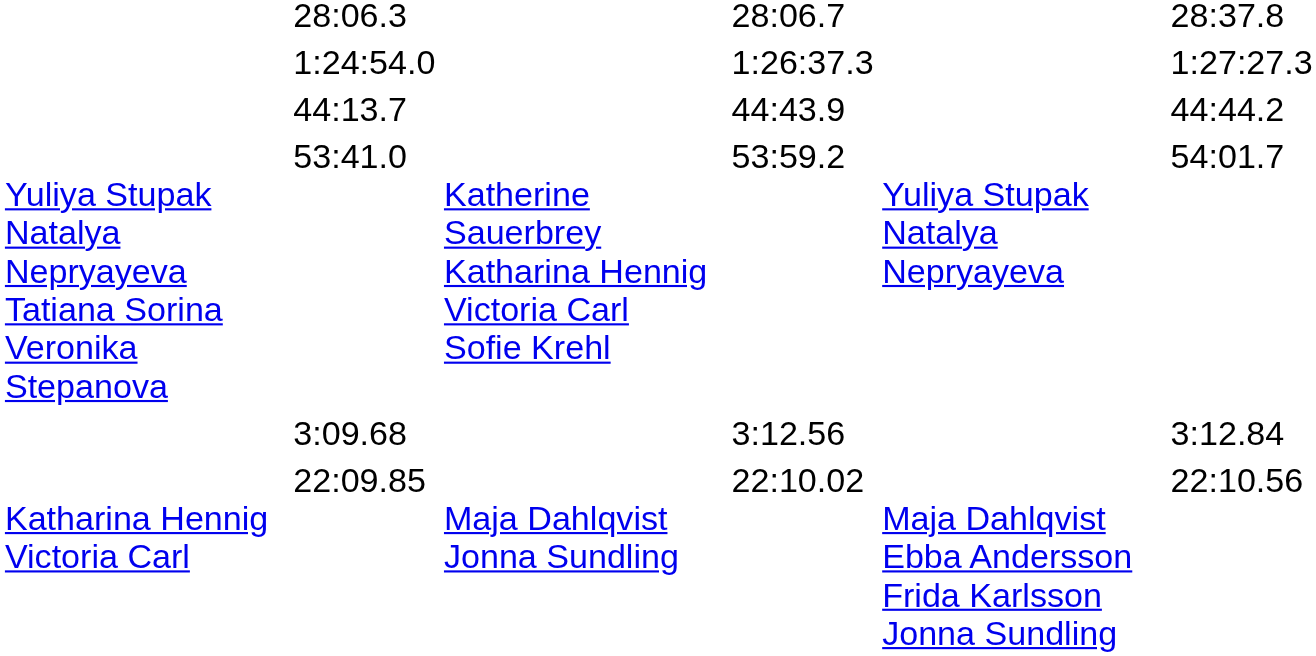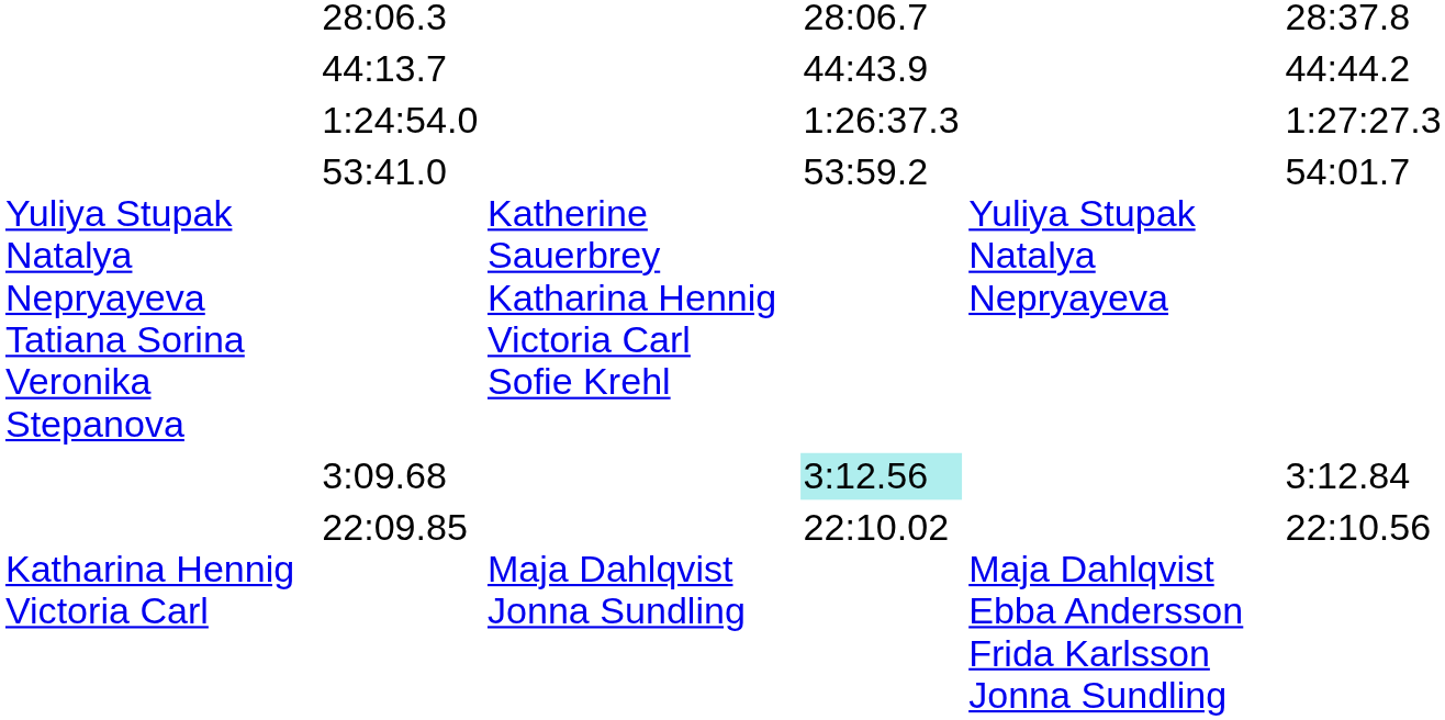rows swapped: 44:13.7 <-> 1:24:54.0
3:09.68 | column 5: no background -> paleturquoise background
